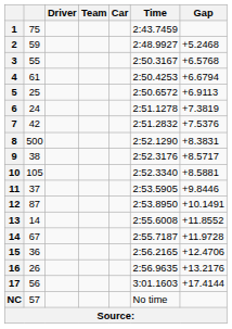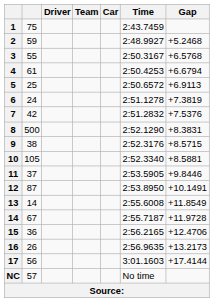9 | Gap: +8.5717 -> +8.5715
13 | Gap: +11.8552 -> +11.8549
16 | Gap: +13.2176 -> +13.2173
